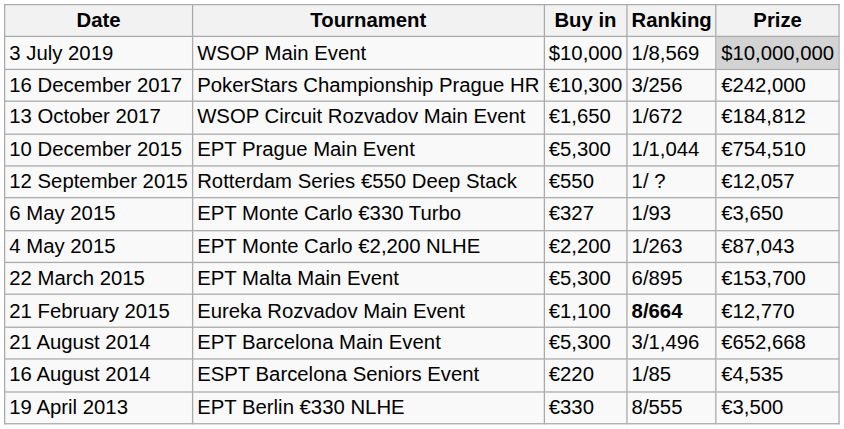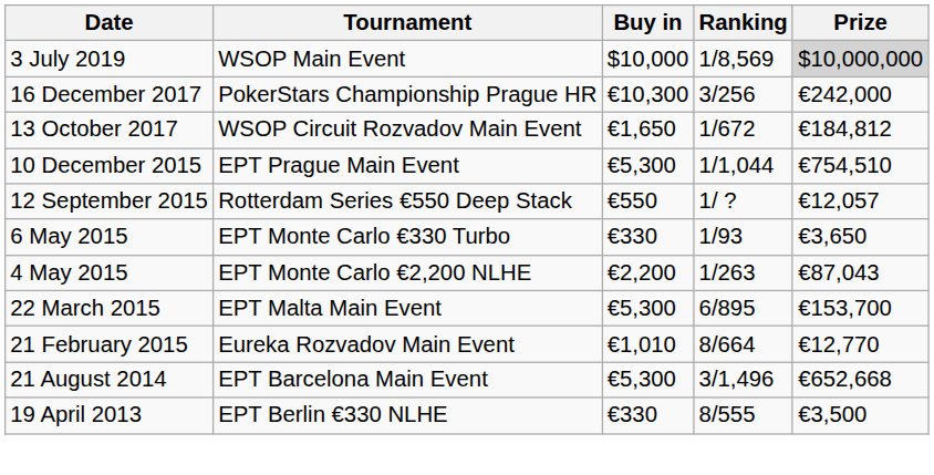6 May 2015 | Buy in: €327 -> €330
21 February 2015 | Buy in: €1,100 -> €1,010
21 February 2015 | Ranking: bold -> normal
- row: 16 August 2014 | ESPT Barcelona Seniors Event | €220 | 1/85 | €4,535
